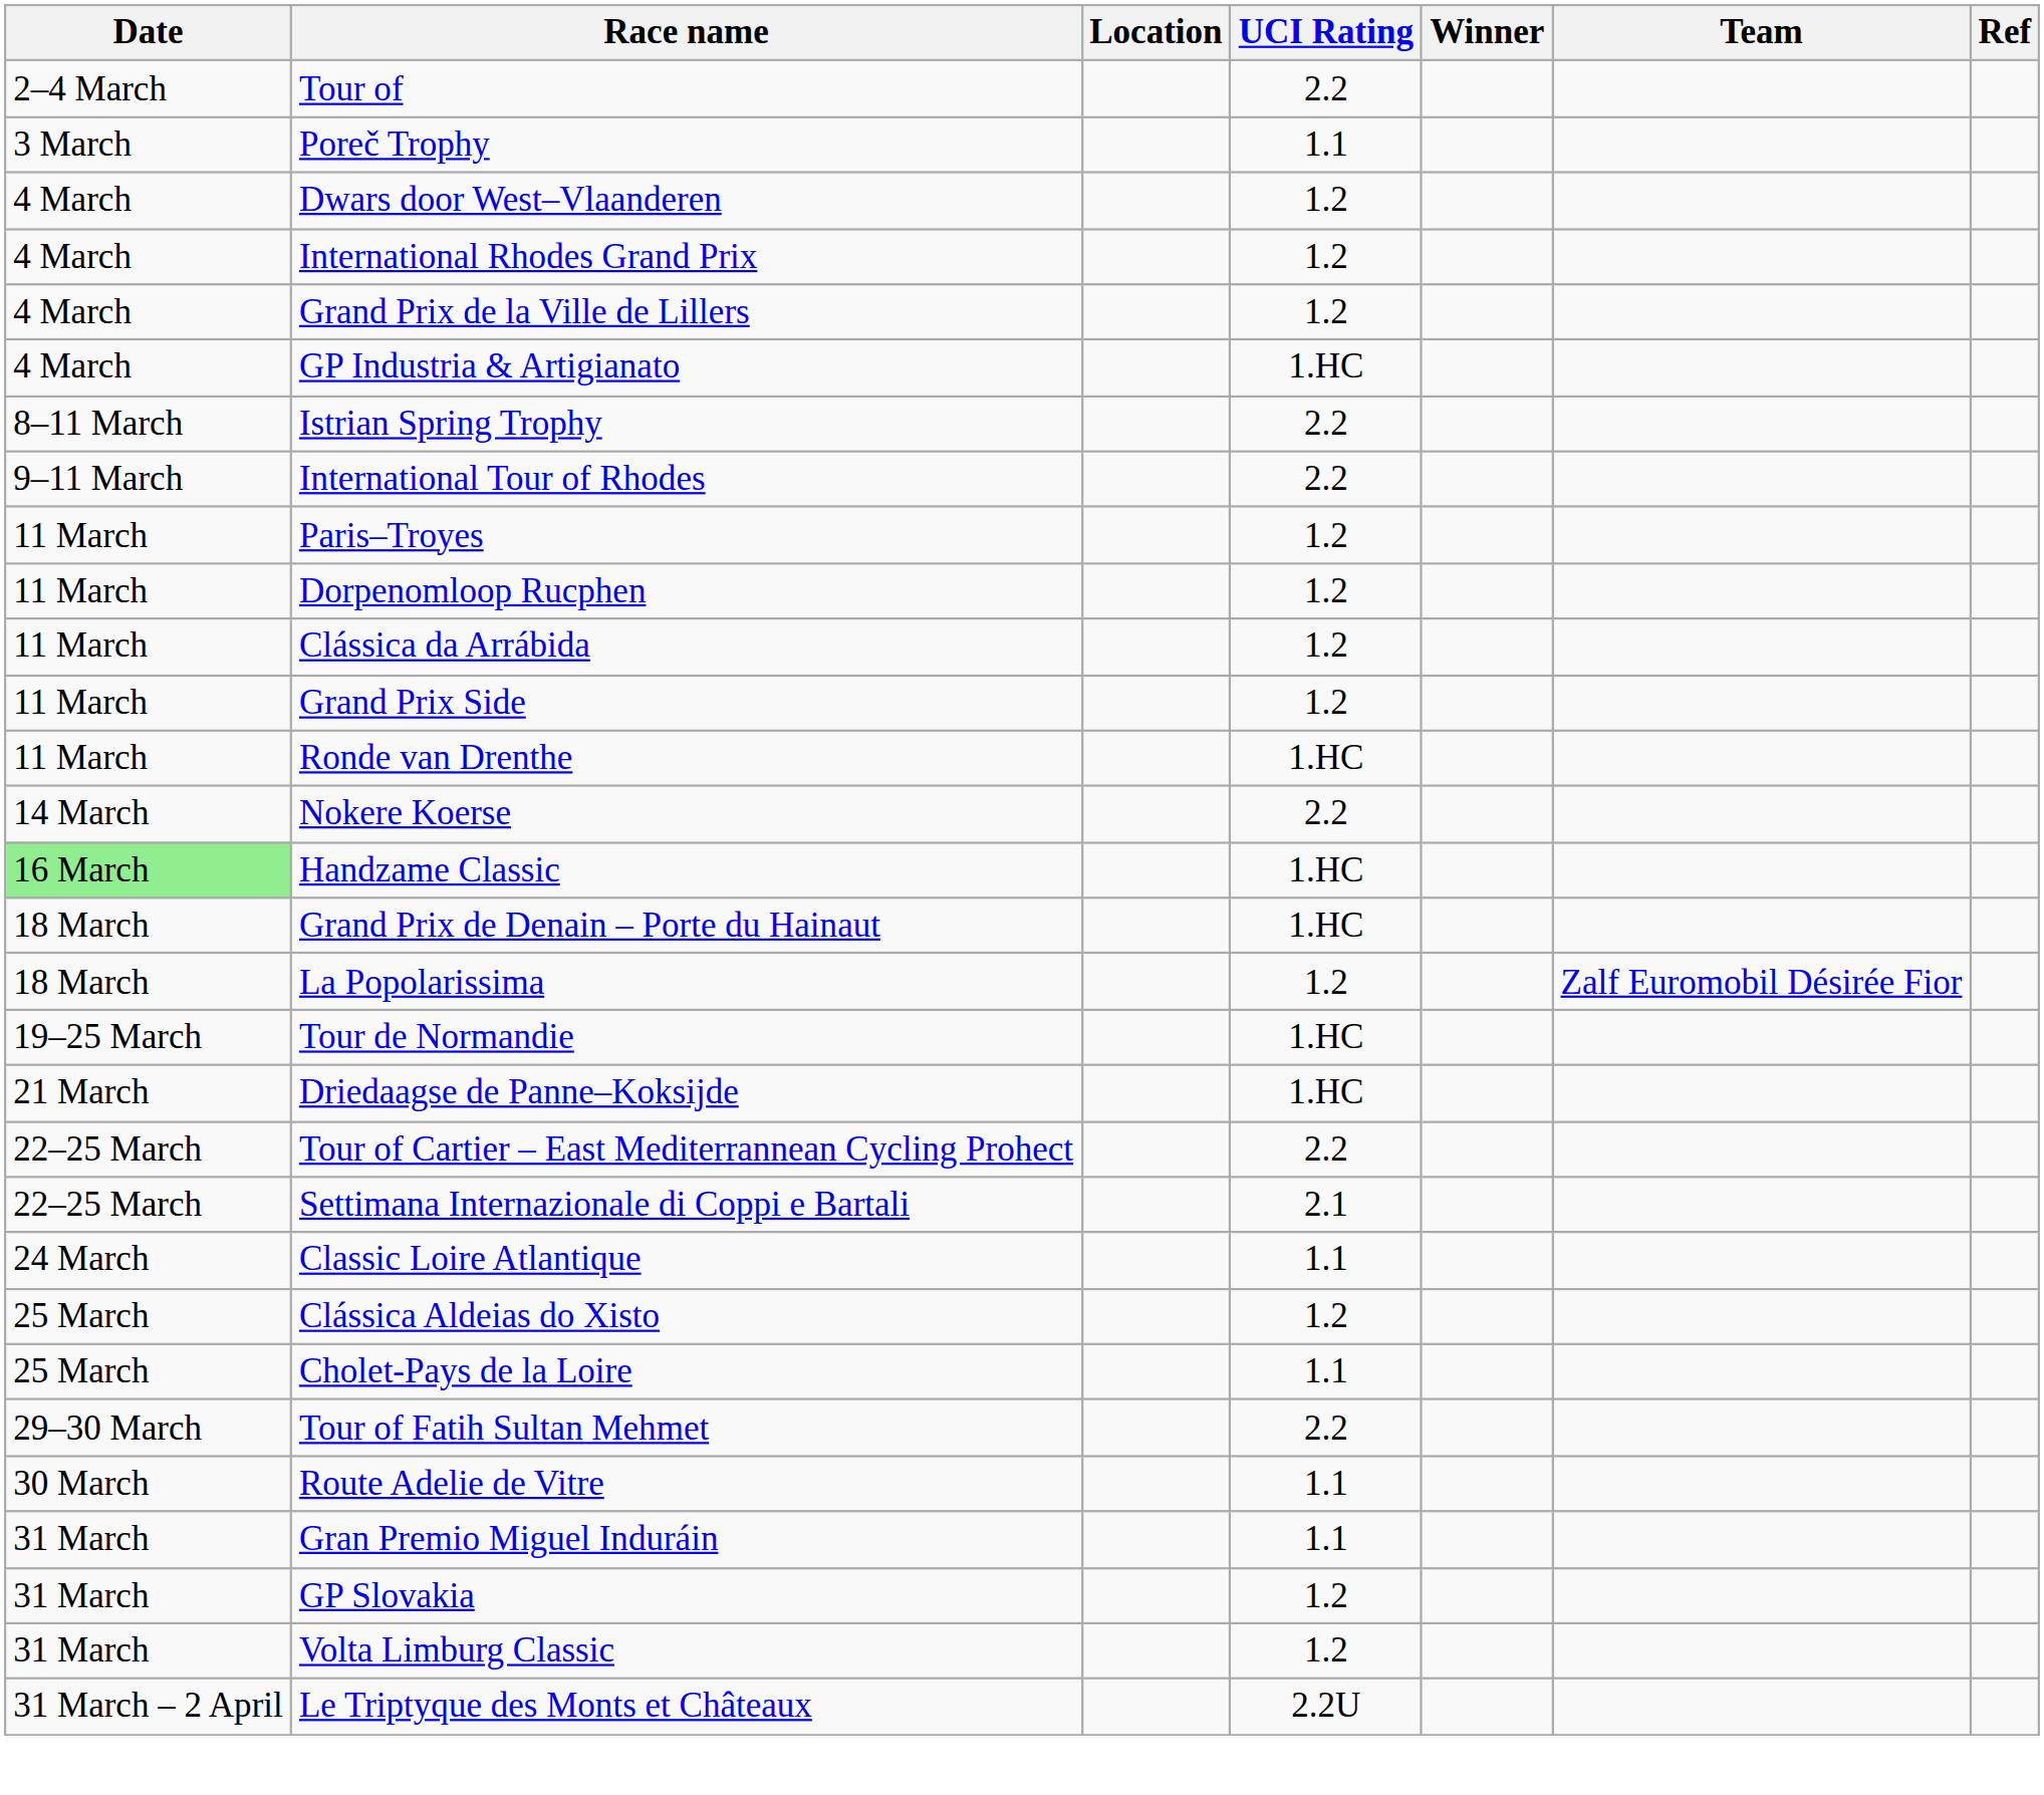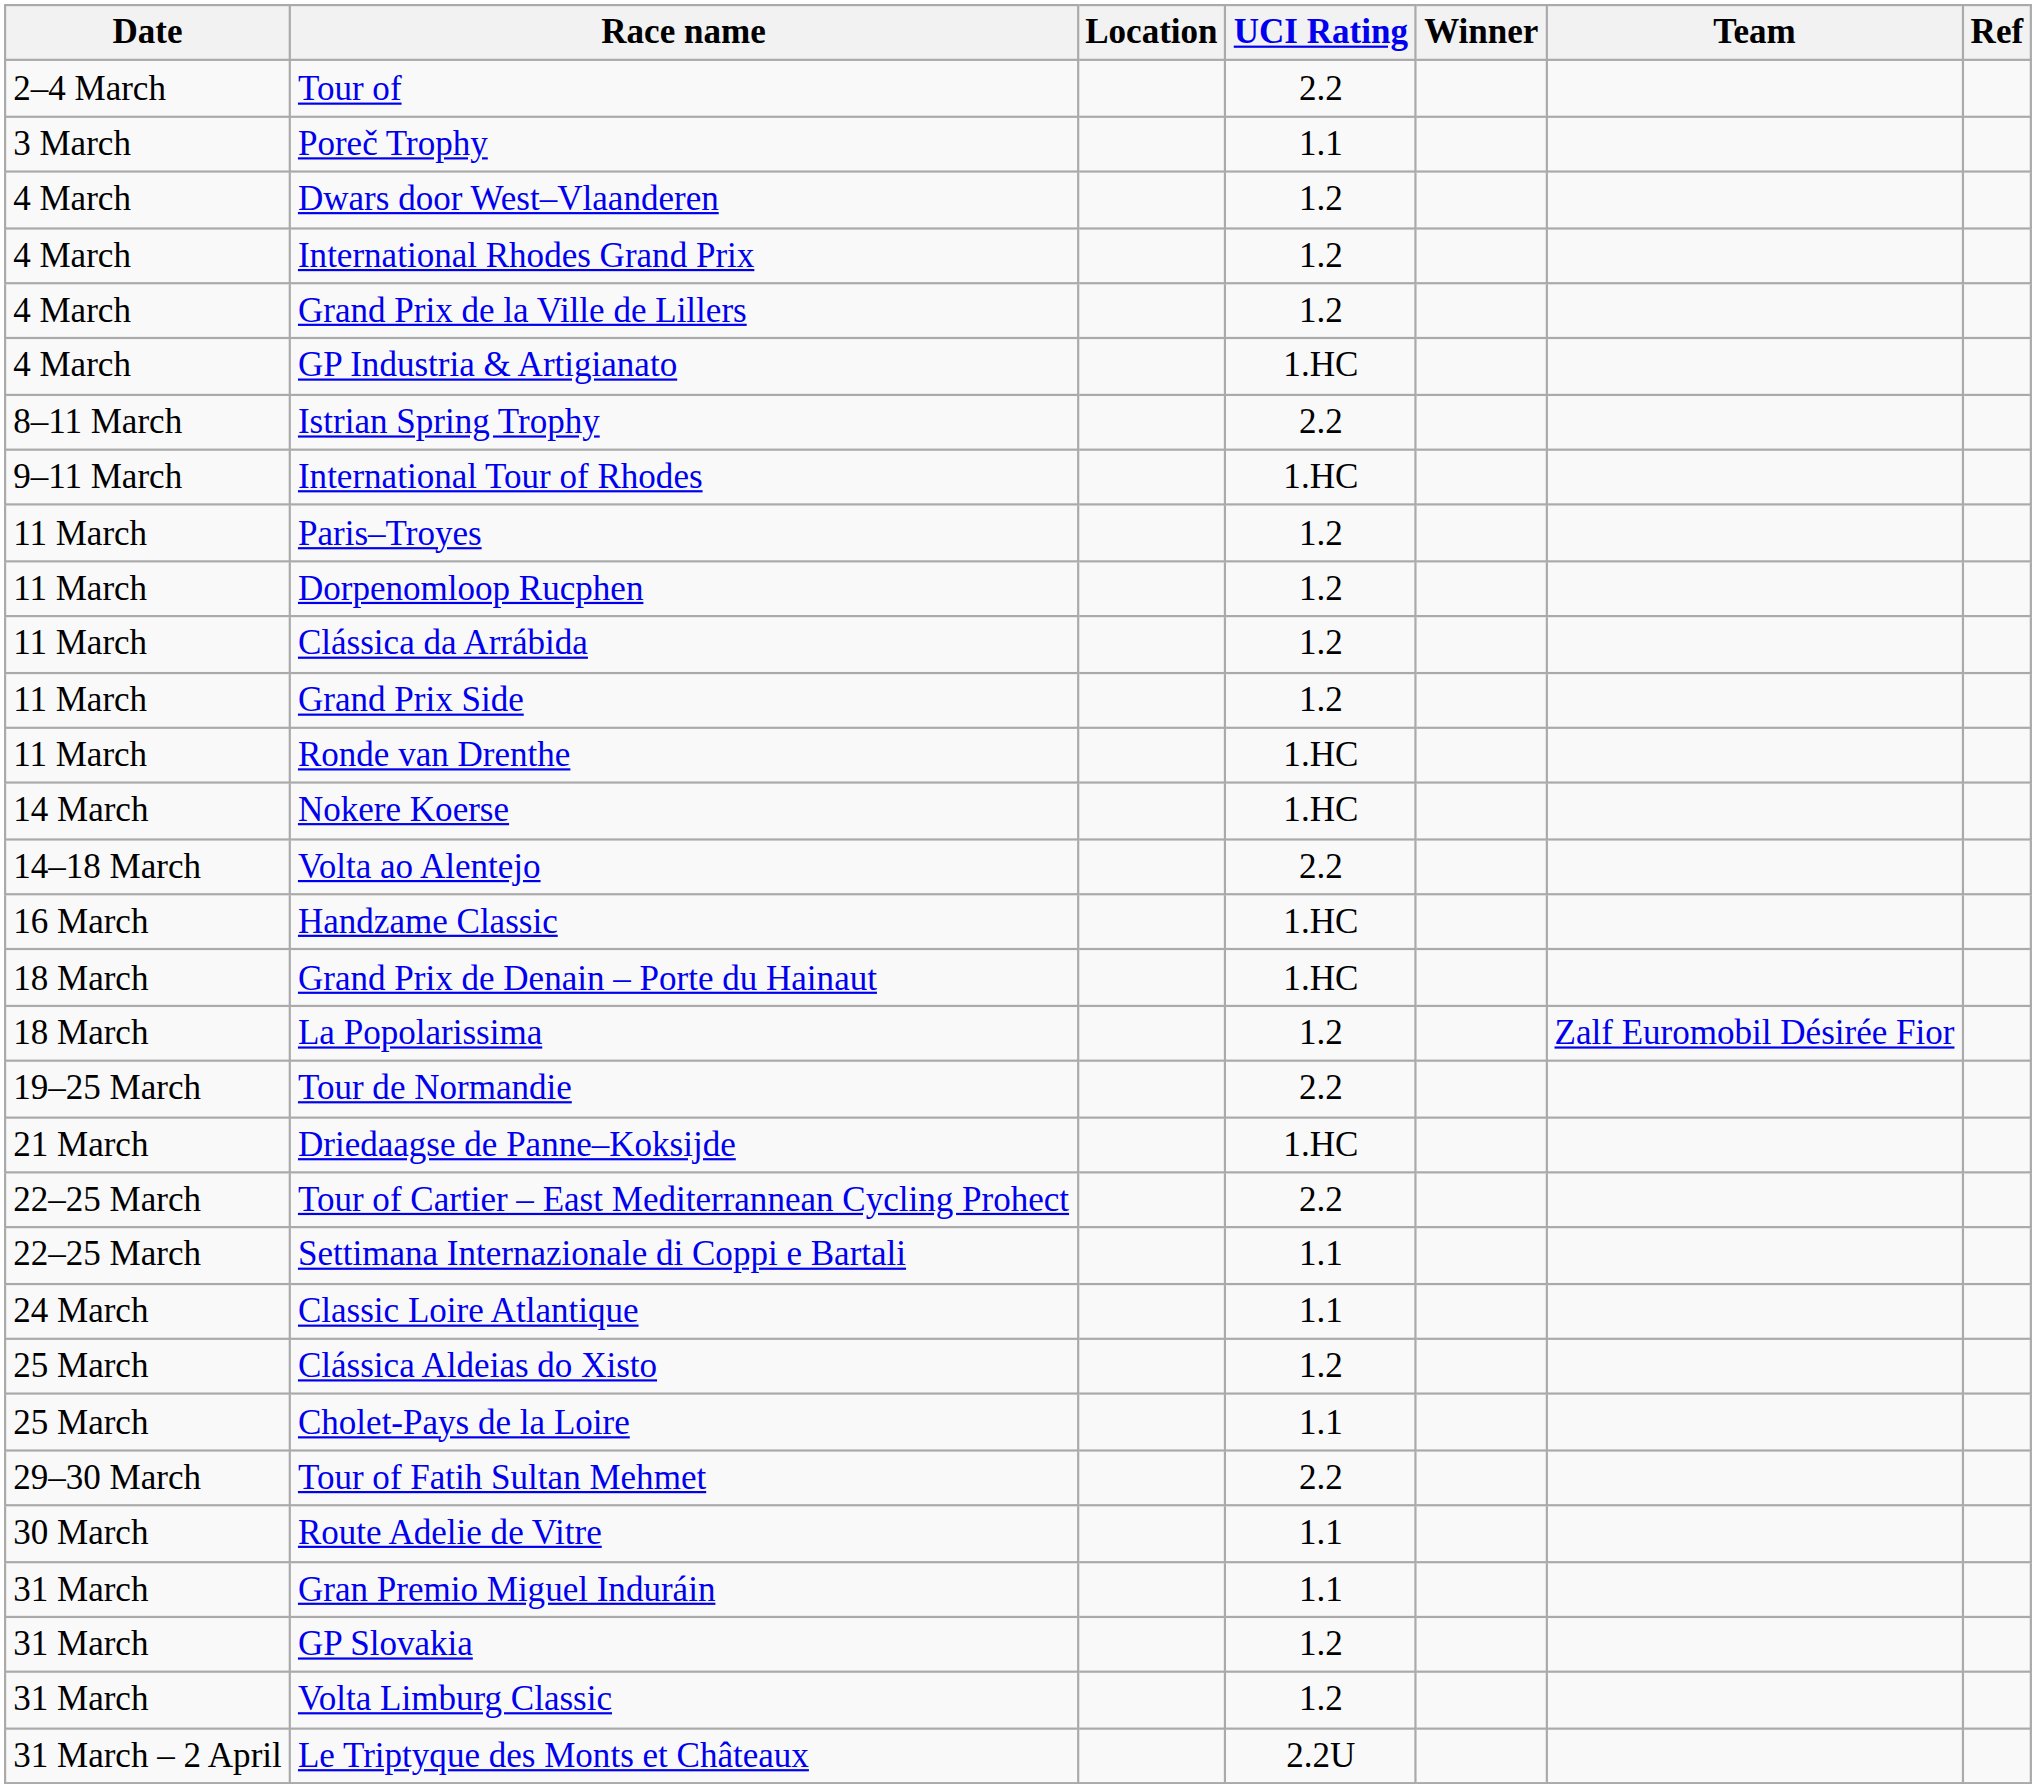International Tour of Rhodes | UCI Rating: 2.2 -> 1.HC
Nokere Koerse | UCI Rating: 2.2 -> 1.HC
+ row: 14–18 March | Volta ao Alentejo | 2.2
Handzame Classic | Date: lightgreen background -> no background
Tour de Normandie | UCI Rating: 1.HC -> 2.2
Settimana Internazionale di Coppi e Bartali | UCI Rating: 2.1 -> 1.1
